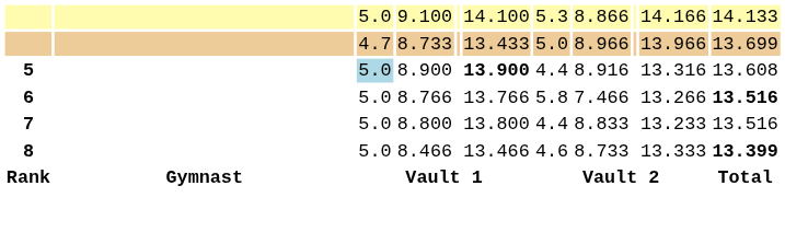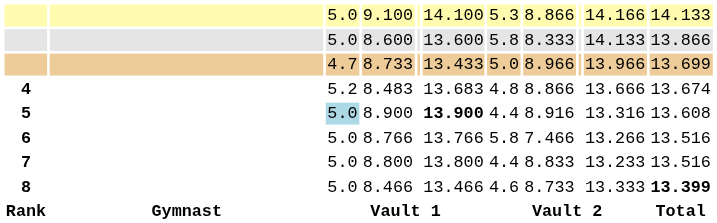+ row: 5.0 | 8.600 | 13.600 | 5.8 | 8.333 | 14.133 | 13.866
+ row: 4 | 5.2 | 8.483 | 13.683 | 4.8 | 8.866 | 13.666 | 13.674
8.766 | column 11: bold -> normal
